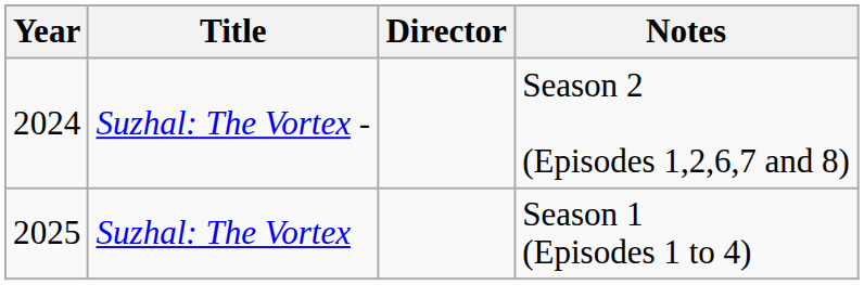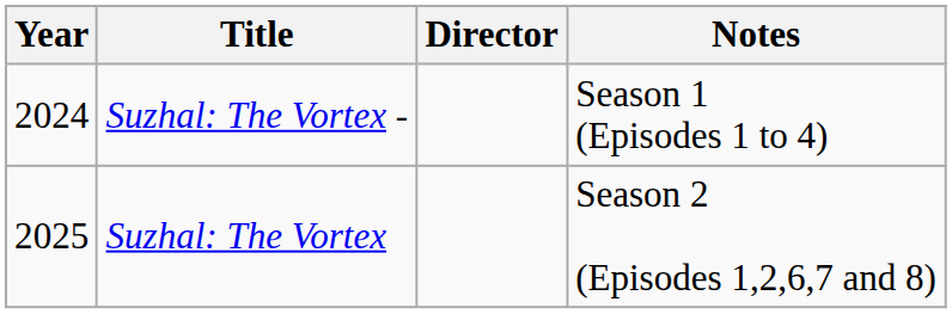Suzhal: The Vortex - | Notes: Season 2 (Episodes 1,2,6,7 and 8) -> Season 1 (Episodes 1 to 4)
Suzhal: The Vortex | Notes: Season 1 (Episodes 1 to 4) -> Season 2 (Episodes 1,2,6,7 and 8)
